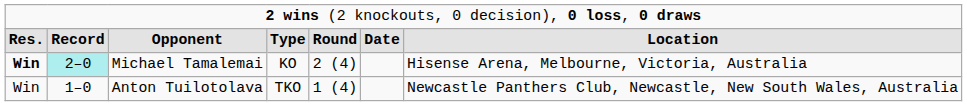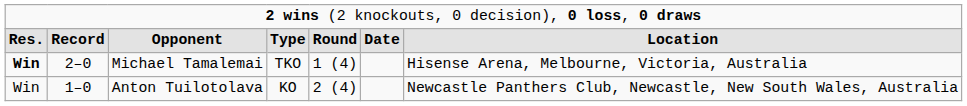Michael Tamalemai | column 2: paleturquoise background -> no background
Michael Tamalemai | column 4: KO -> TKO
Michael Tamalemai | column 5: 2 (4) -> 1 (4)
Anton Tuilotolava | column 4: TKO -> KO
Anton Tuilotolava | column 5: 1 (4) -> 2 (4)
